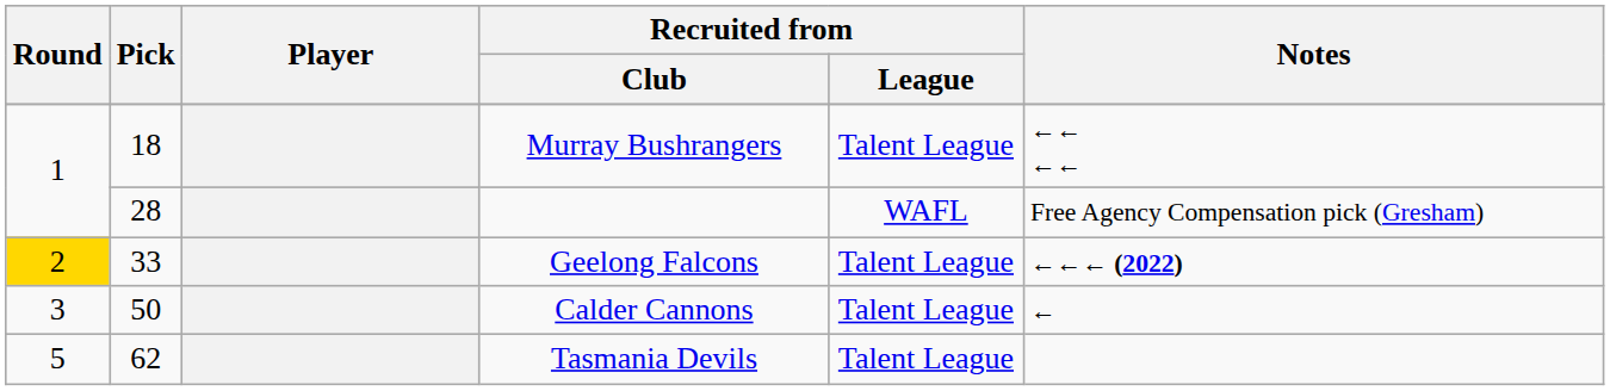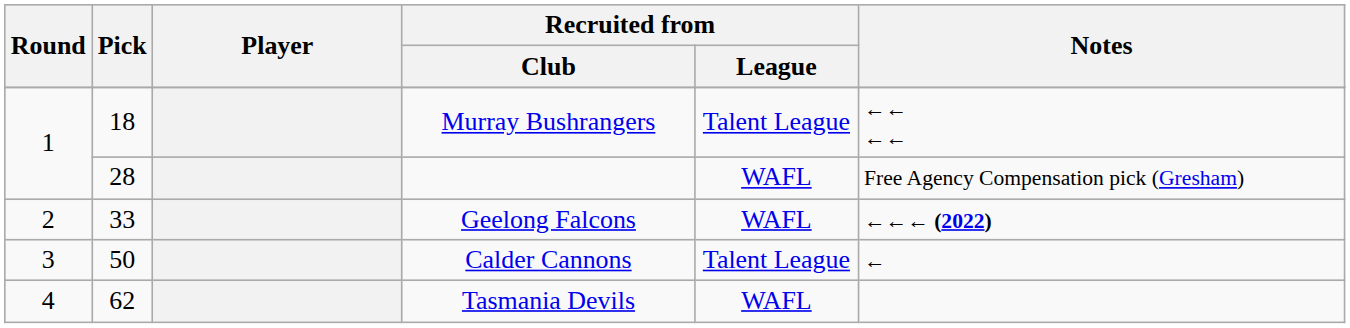Geelong Falcons | Round: gold background -> no background
Geelong Falcons | Recruited from / League: Talent League -> WAFL
Tasmania Devils | Round: 5 -> 4
Tasmania Devils | Recruited from / League: Talent League -> WAFL
